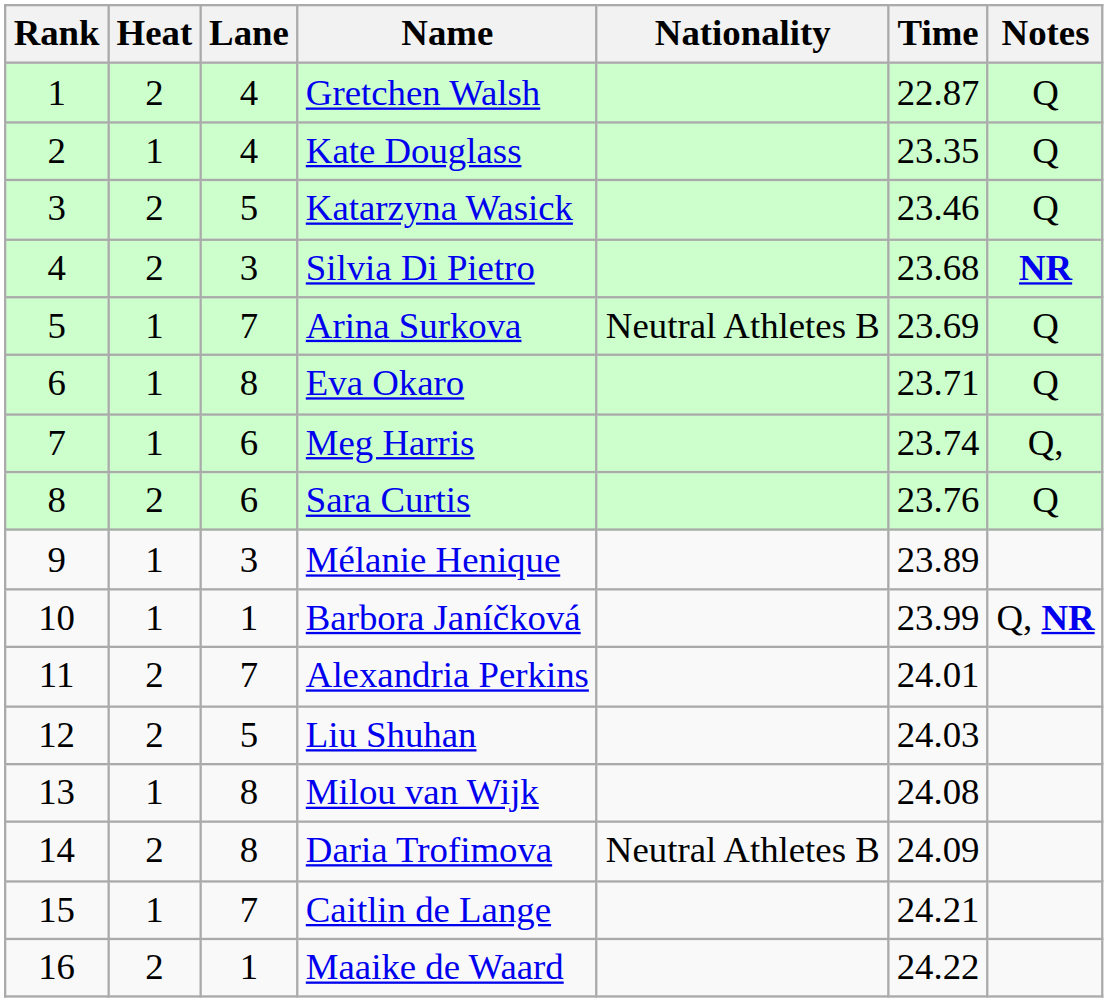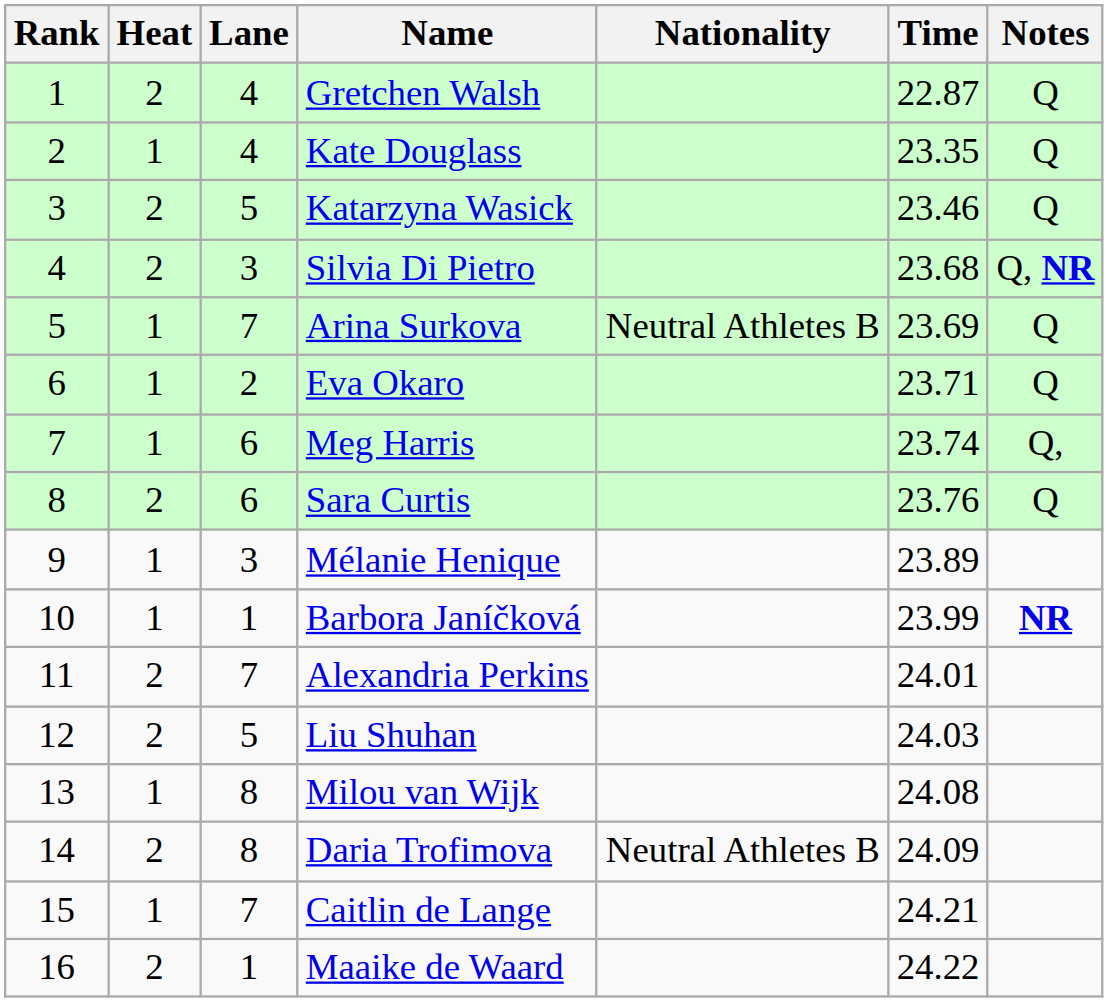Silvia Di Pietro | Notes: NR -> Q, NR
Eva Okaro | Lane: 8 -> 2
Barbora Janíčková | Notes: Q, NR -> NR
